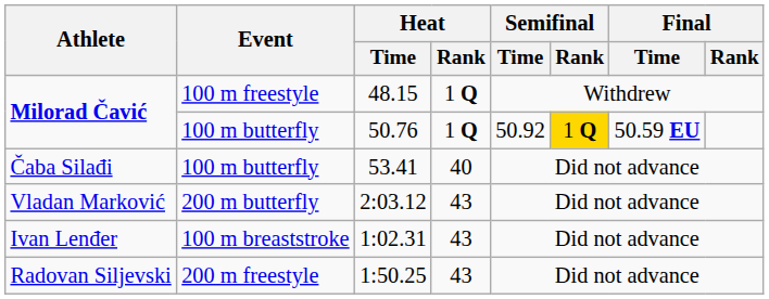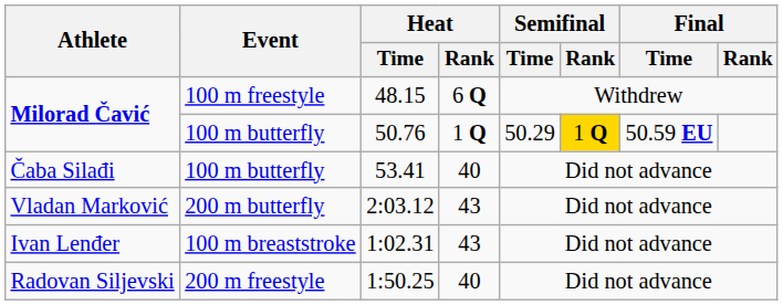48.15 | Heat / Rank: 1 Q -> 6 Q
50.76 | Semifinal / Time: 50.92 -> 50.29
1:50.25 | Heat / Rank: 43 -> 40
